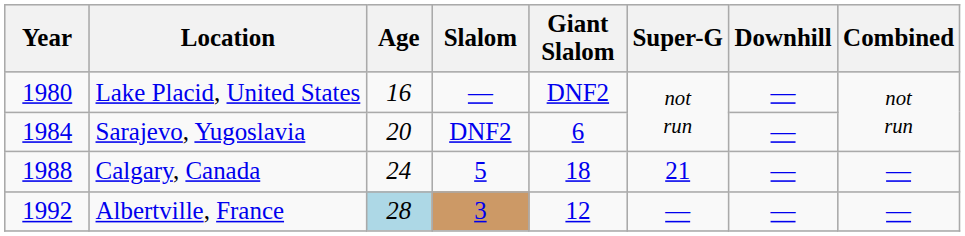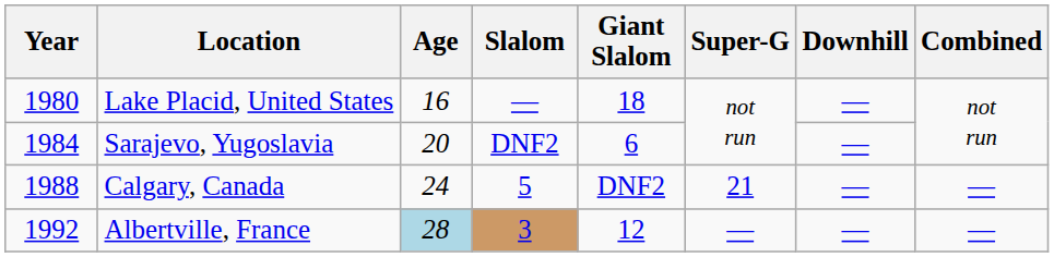Lake Placid, United States | Giant Slalom: DNF2 -> 18
Calgary, Canada | Giant Slalom: 18 -> DNF2
